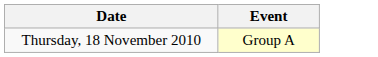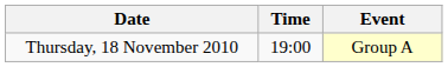+ column: Time | 19:00
